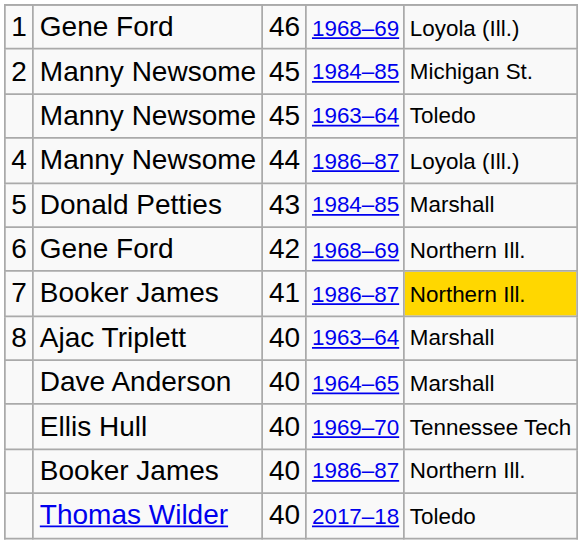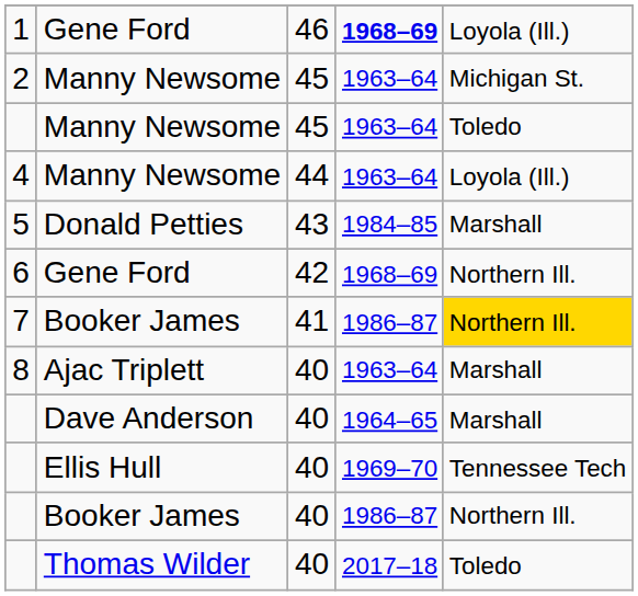1 | column 4: normal -> bold
2 | column 4: 1984–85 -> 1963–64
4 | column 4: 1986–87 -> 1963–64
